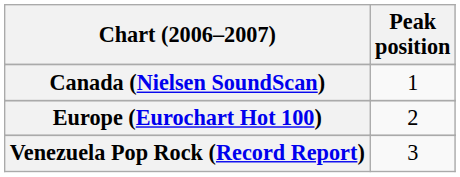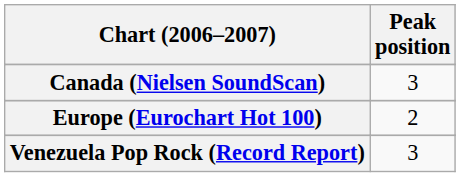Canada (Nielsen SoundScan) | Peak position: 1 -> 3
